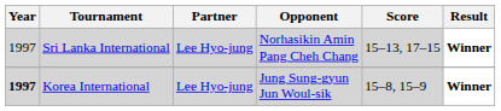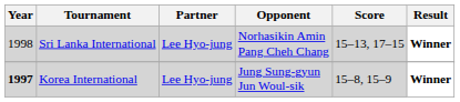Sri Lanka International | Year: 1997 -> 1998
